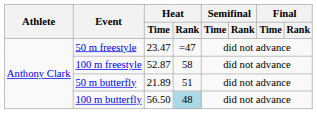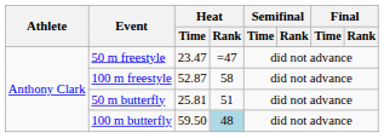50 m butterfly | Heat / Time: 21.89 -> 25.81
100 m butterfly | Heat / Time: 56.50 -> 59.50
